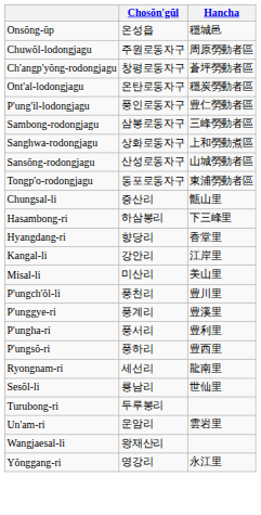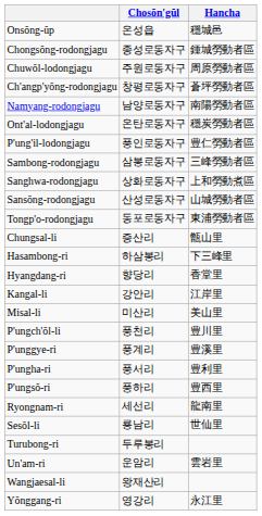+ row: Chongsŏng-rodongjagu | 종성로동자구 | 鍾城勞動者區
+ row: Namyang-rodongjagu | 남양로동자구 | 南陽勞動者區
